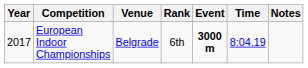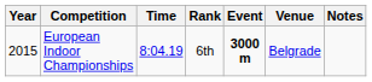columns swapped: Venue <-> Time
European Indoor Championships | Year: 2017 -> 2015
